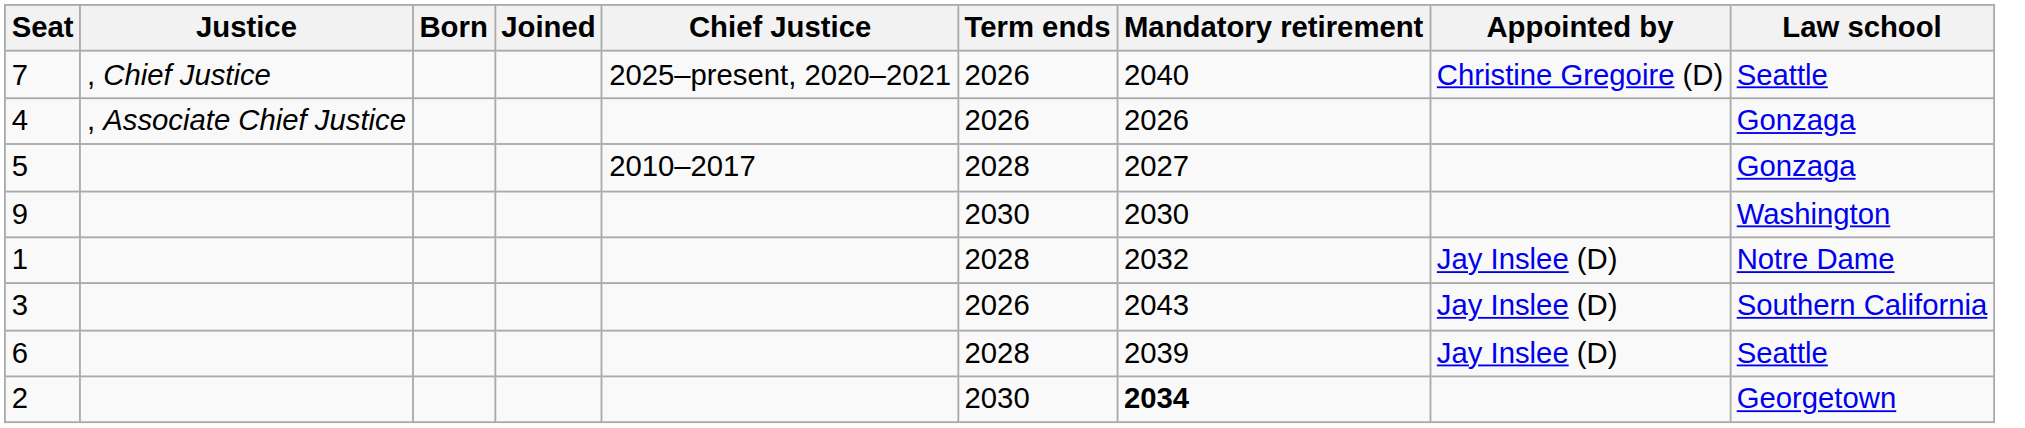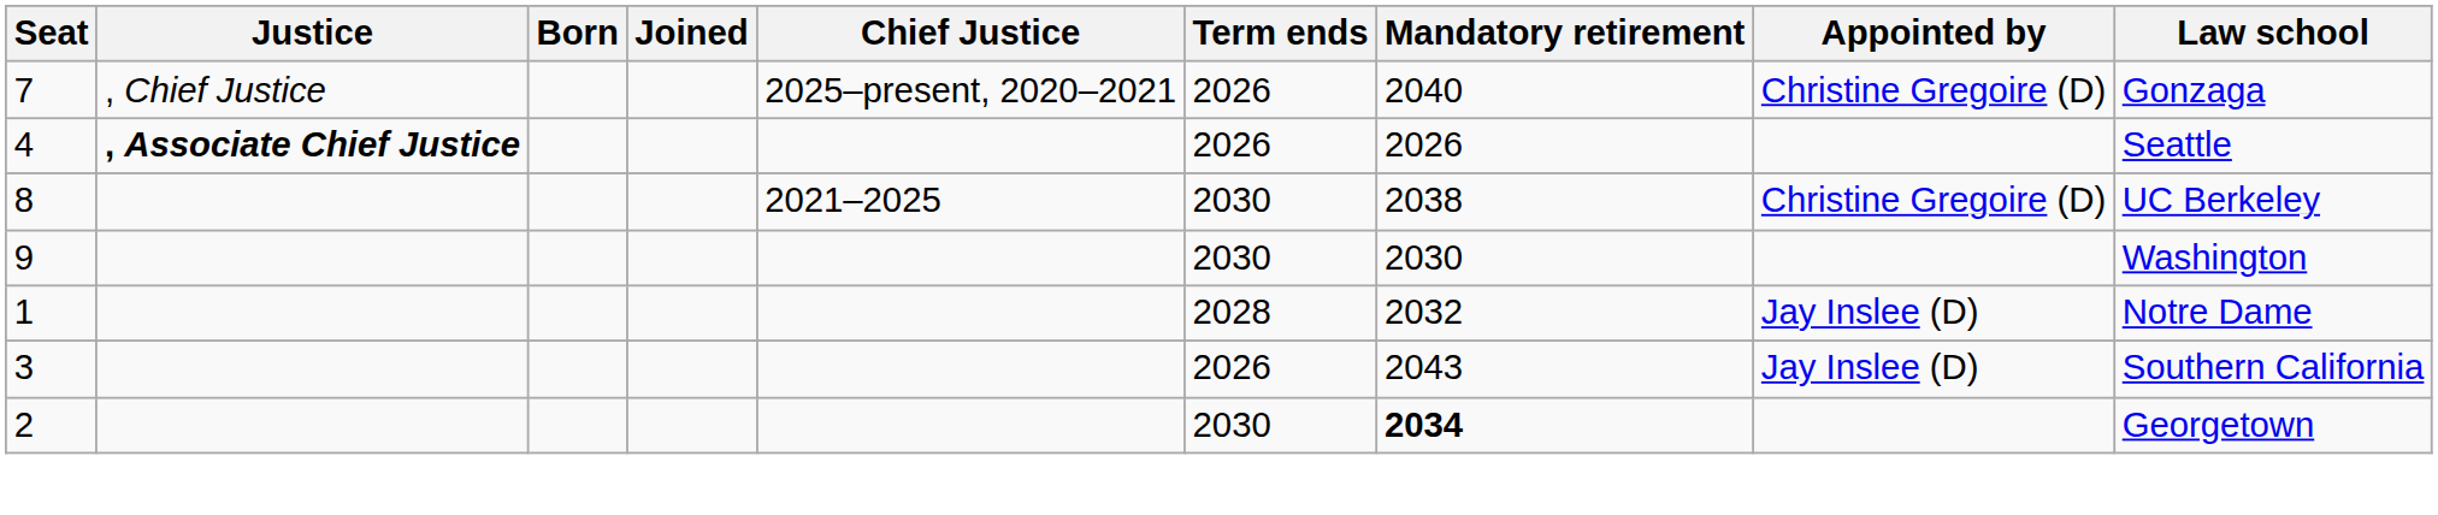7 | Law school: Seattle -> Gonzaga
4 | Justice: normal -> bold
4 | Law school: Gonzaga -> Seattle
- row: 5 | 2010–2017 | 2028 | 2027 | Gonzaga
+ row: 8 | 2021–2025 | 2030 | 2038 | Christine Gregoire (D) | UC Berkeley
- row: 6 | 2028 | 2039 | Jay Inslee (D) | Seattle
